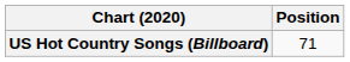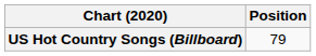US Hot Country Songs (Billboard) | Position: 71 -> 79
